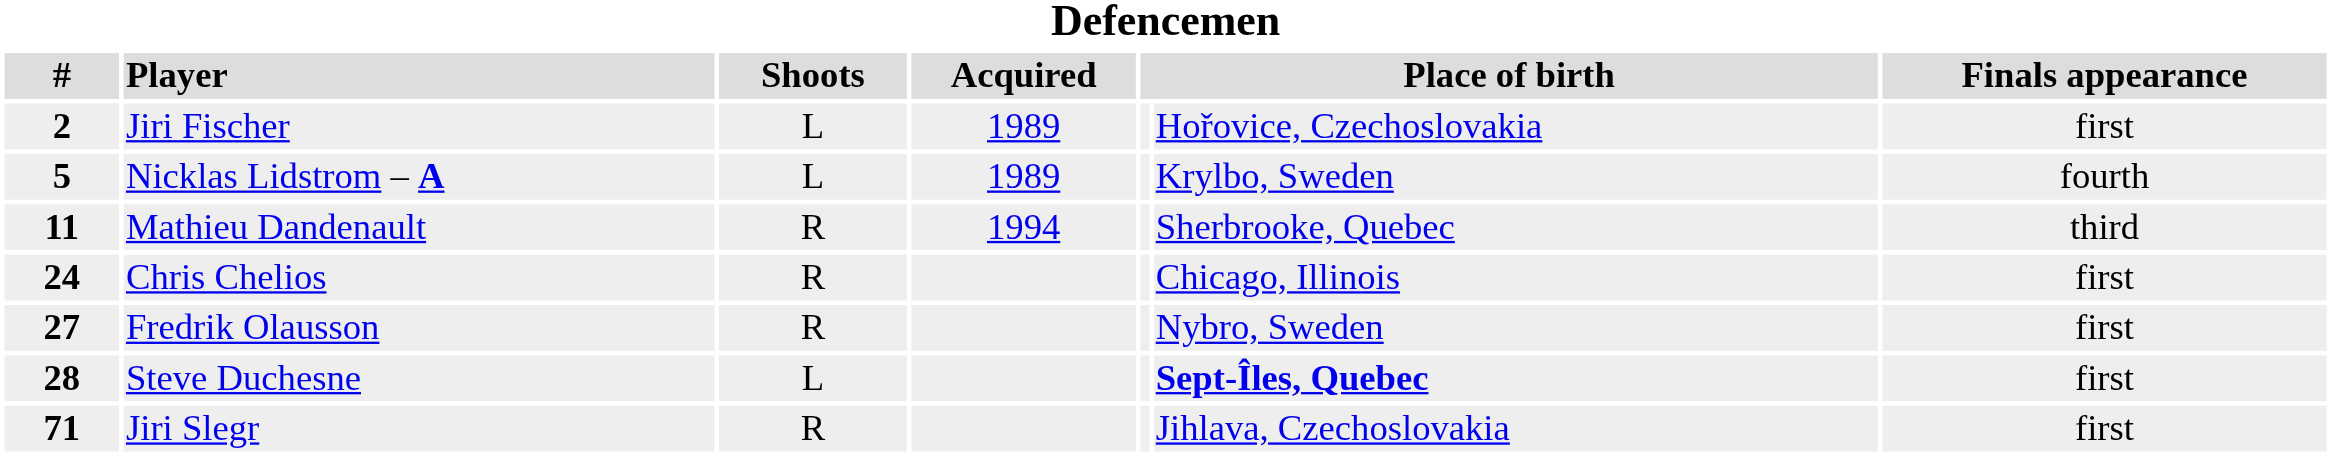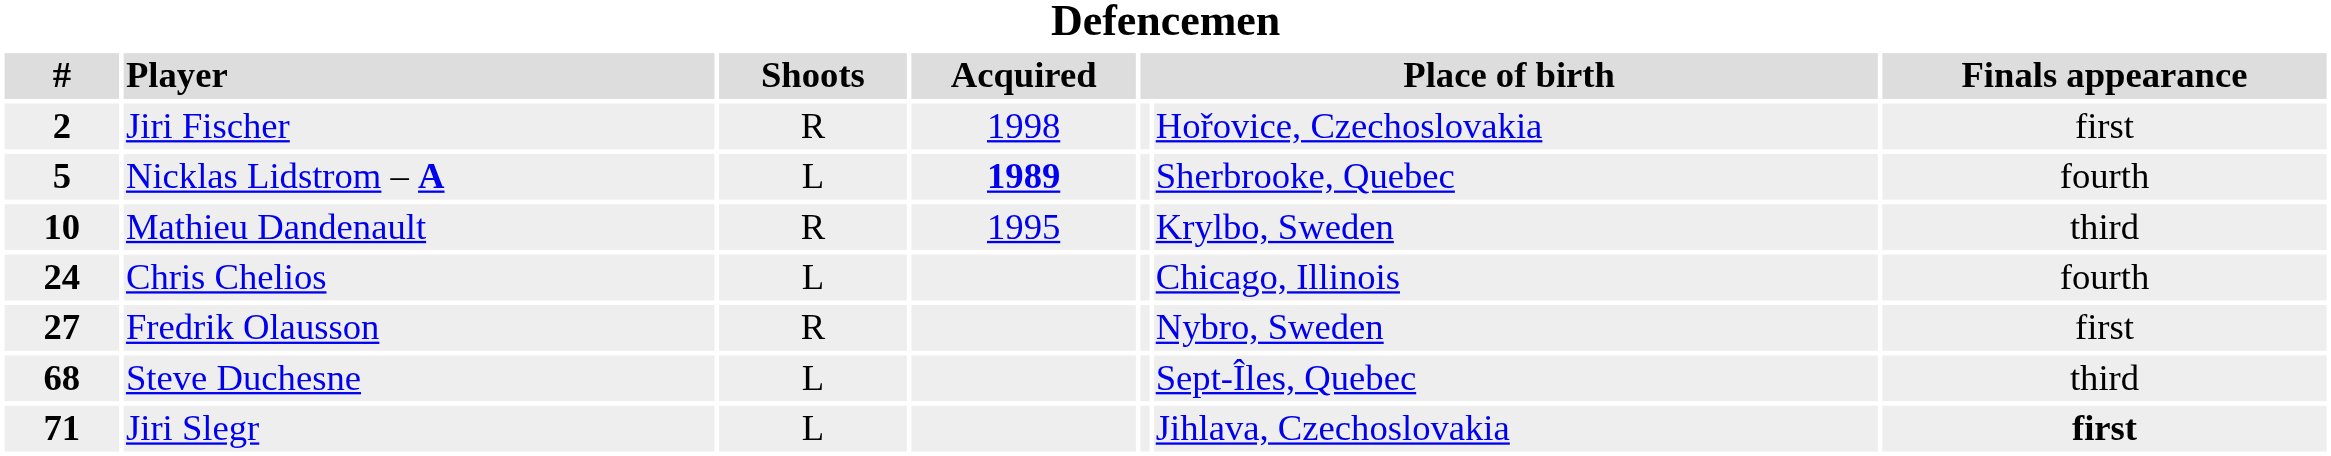Jiri Fischer | Shoots: L -> R
Jiri Fischer | Acquired: 1989 -> 1998
Nicklas Lidstrom – A | Acquired: normal -> bold
Nicklas Lidstrom – A | column 6: Krylbo, Sweden -> Sherbrooke, Quebec
Mathieu Dandenault | #: 11 -> 10
Mathieu Dandenault | Acquired: 1994 -> 1995
Mathieu Dandenault | column 6: Sherbrooke, Quebec -> Krylbo, Sweden
Chris Chelios | Shoots: R -> L
Chris Chelios | Finals appearance: first -> fourth
Steve Duchesne | #: 28 -> 68
Steve Duchesne | column 6: bold -> normal
Steve Duchesne | Finals appearance: first -> third
Jiri Slegr | Shoots: R -> L
Jiri Slegr | Finals appearance: normal -> bold
